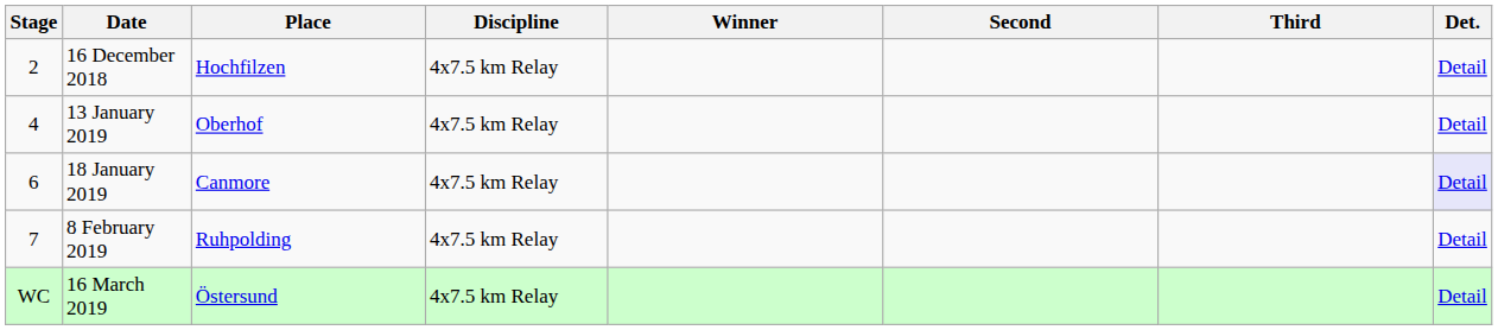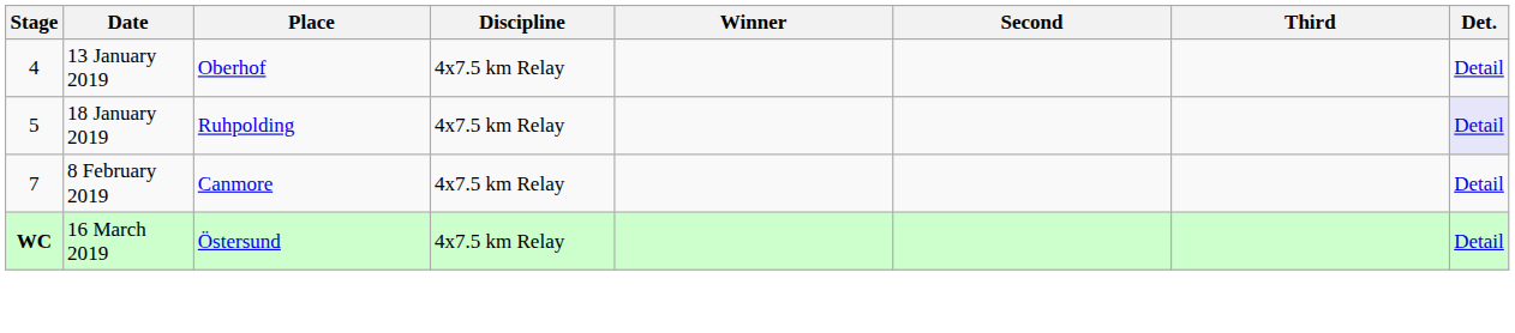- row: 2 | 16 December 2018 | Hochfilzen | 4x7.5 km Relay | Detail
18 January 2019 | Stage: 6 -> 5
18 January 2019 | Place: Canmore -> Ruhpolding
8 February 2019 | Place: Ruhpolding -> Canmore
16 March 2019 | Stage: normal -> bold
